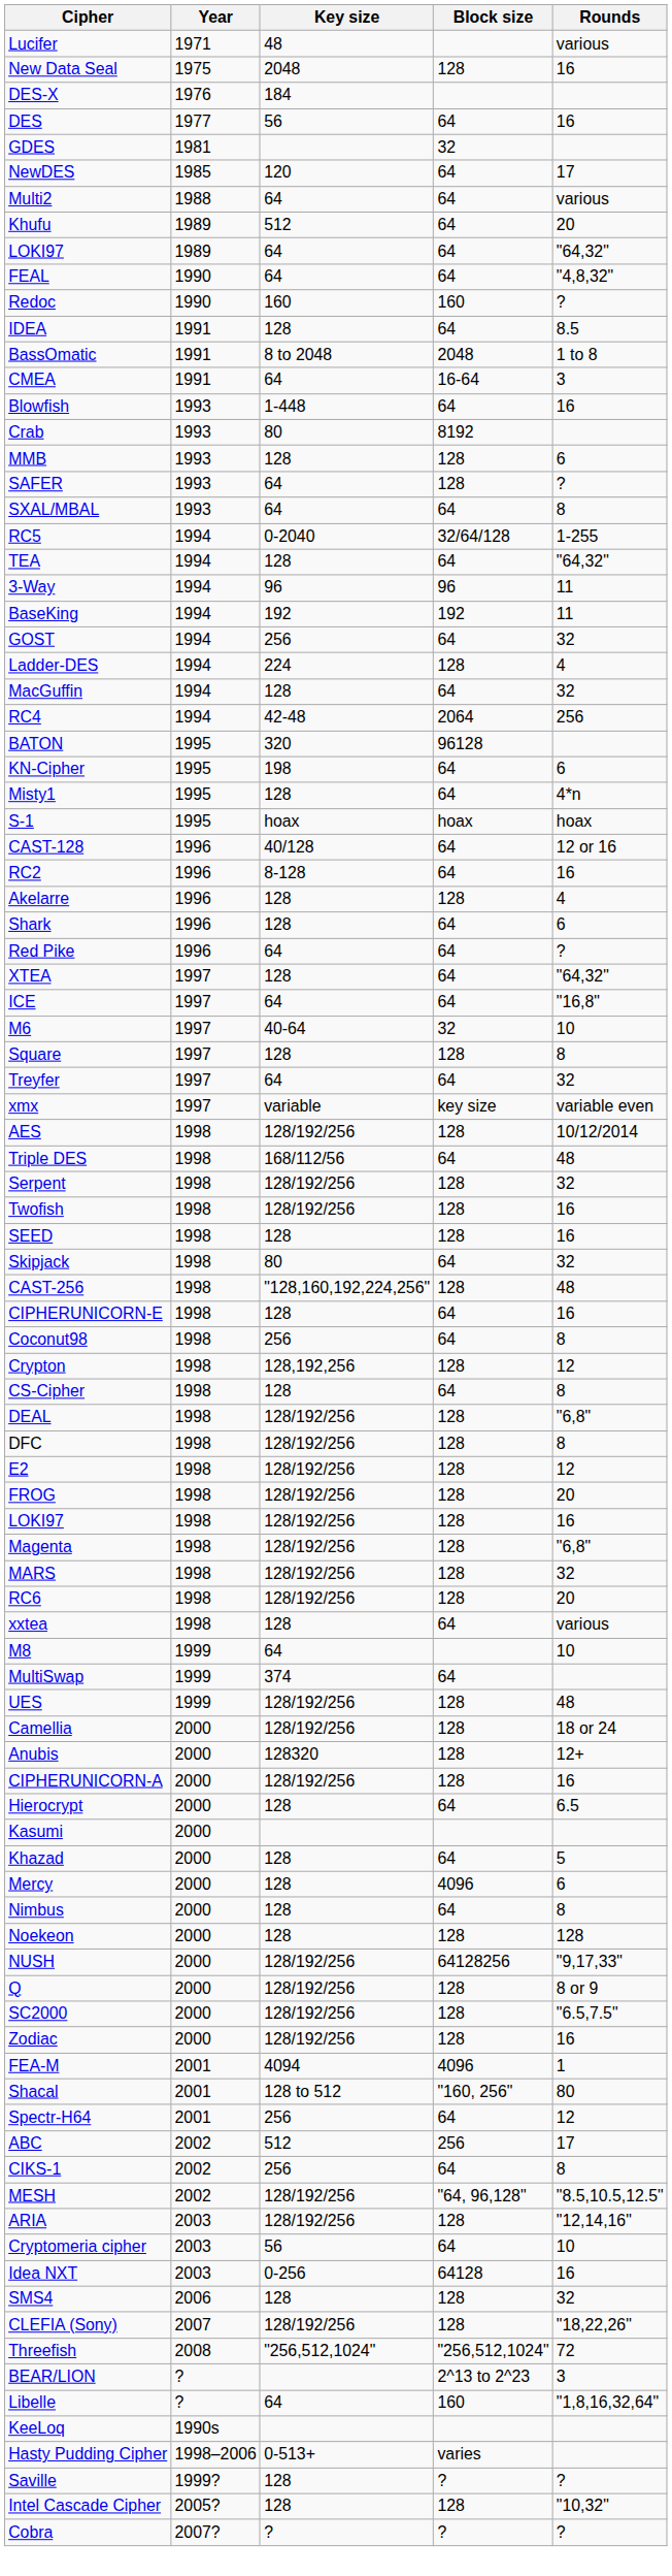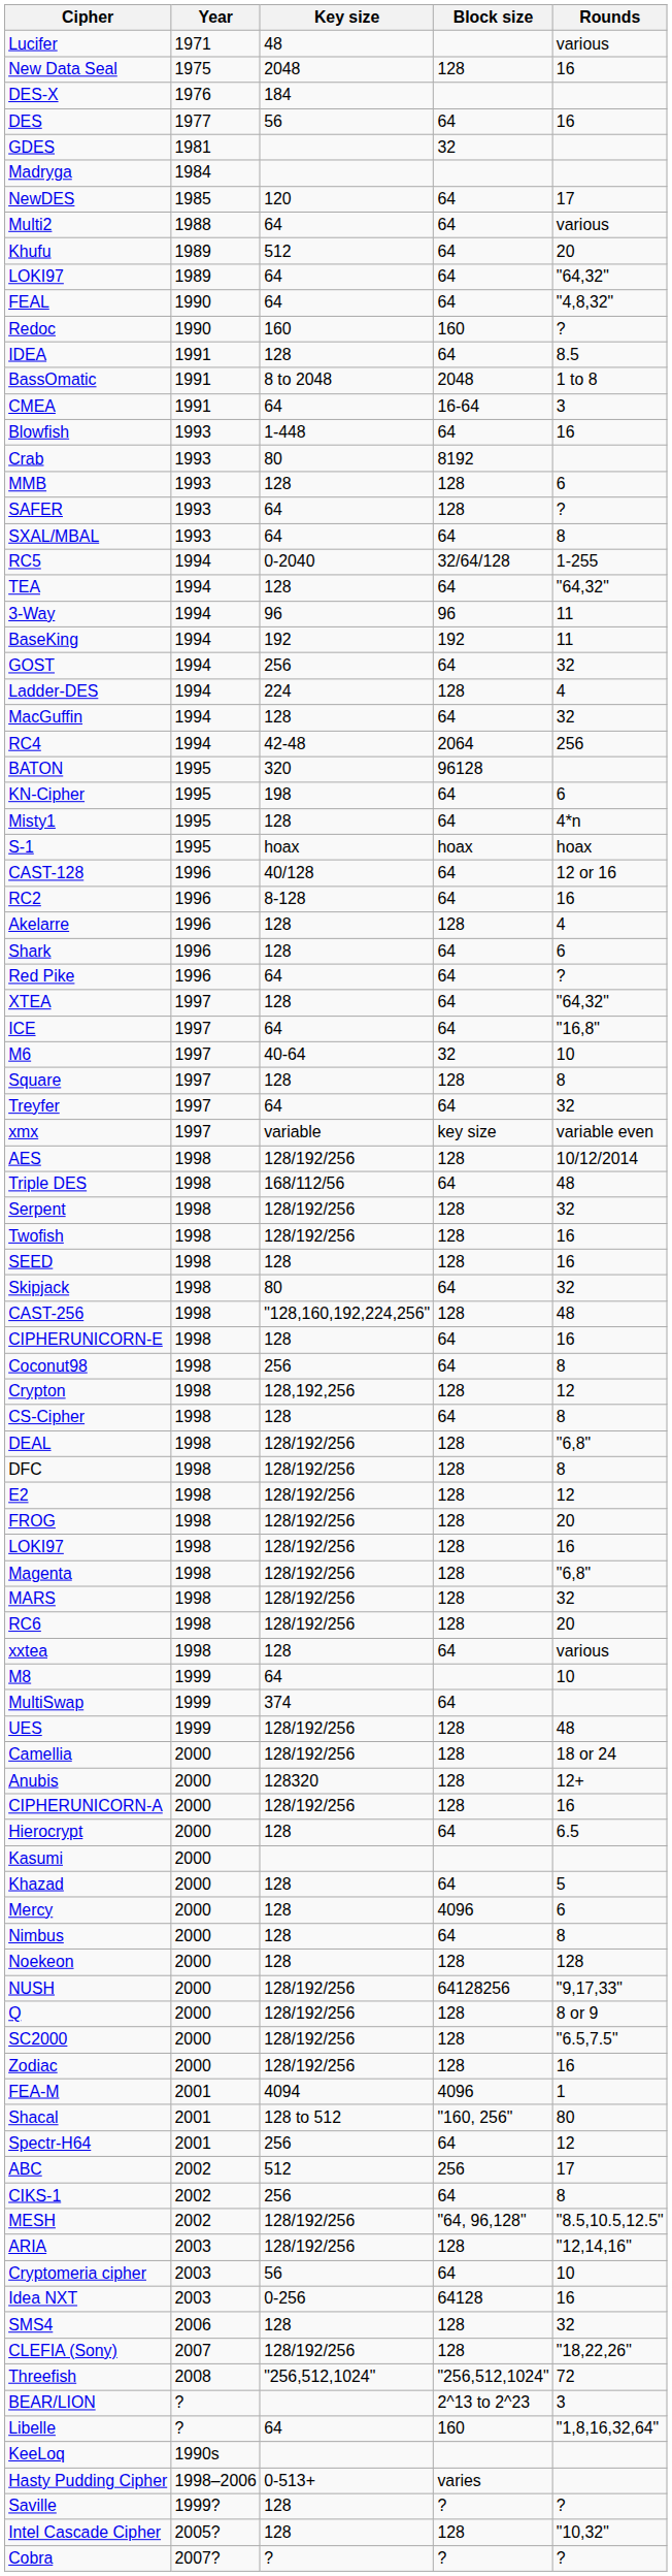+ row: Madryga | 1984
